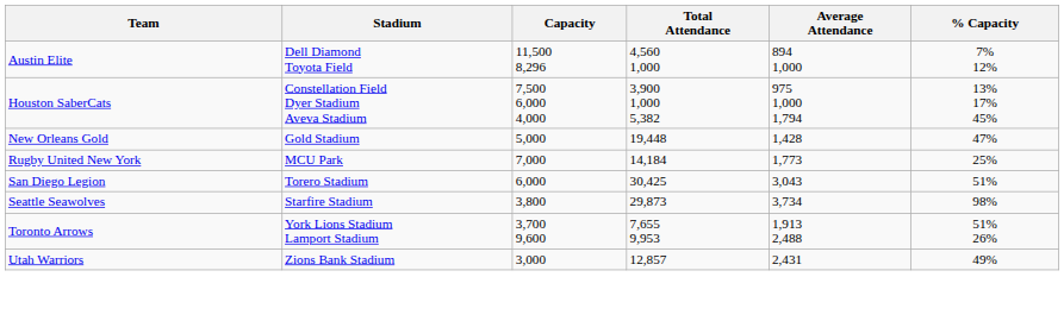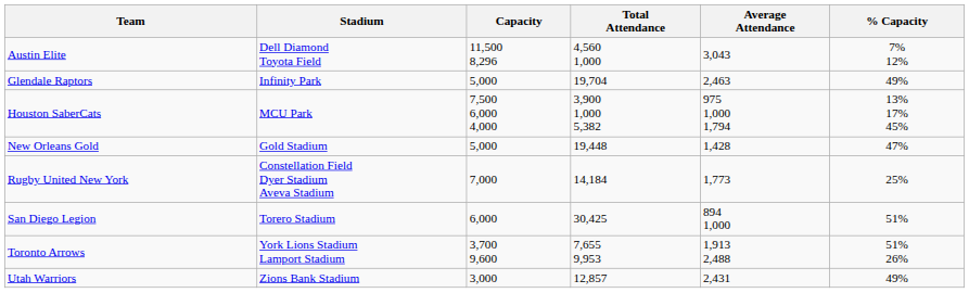Austin Elite | Average Attendance: 894 1,000 -> 3,043
+ row: Glendale Raptors | Infinity Park | 5,000 | 19,704 | 2,463 | 49%
Houston SaberCats | Stadium: Constellation Field Dyer Stadium Aveva Stadium -> MCU Park
Rugby United New York | Stadium: MCU Park -> Constellation Field Dyer Stadium Aveva Stadium
San Diego Legion | Average Attendance: 3,043 -> 894 1,000
- row: Seattle Seawolves | Starfire Stadium | 3,800 | 29,873 | 3,734 | 98%
